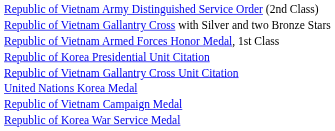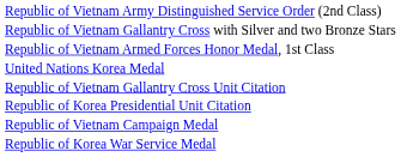rows swapped: Republic of Korea Presidential Unit Citation <-> United Nations Korea Medal
